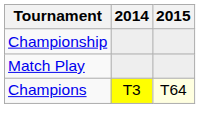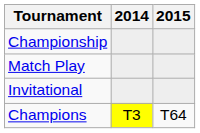+ row: Invitational
Champions | 2015: lightyellow background -> no background
